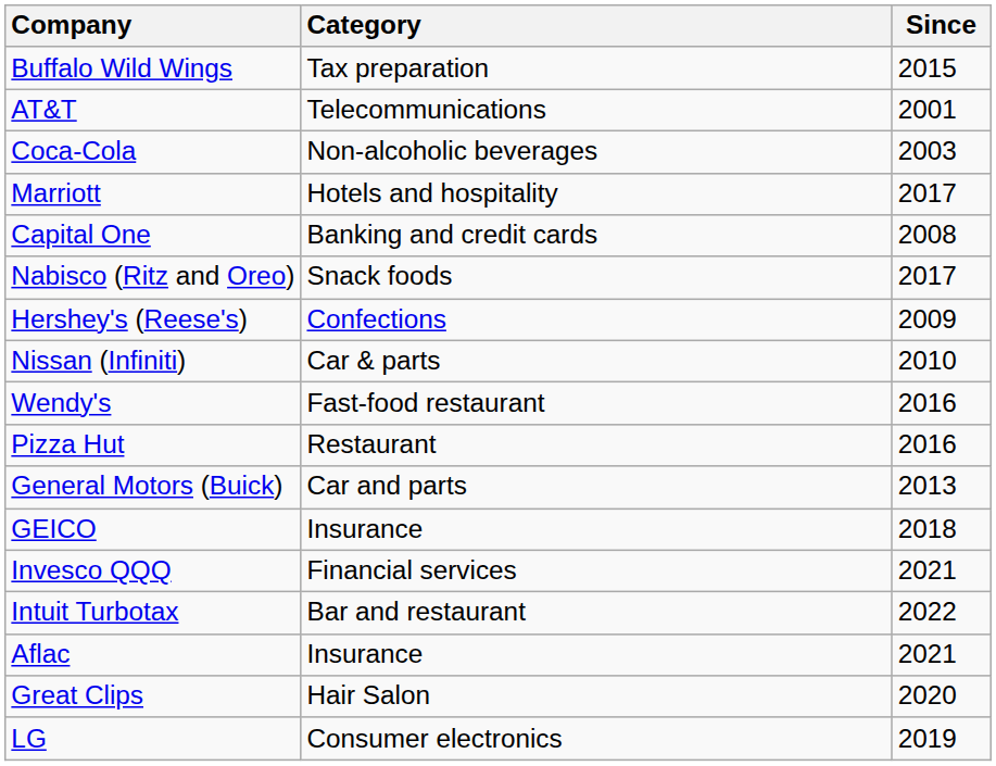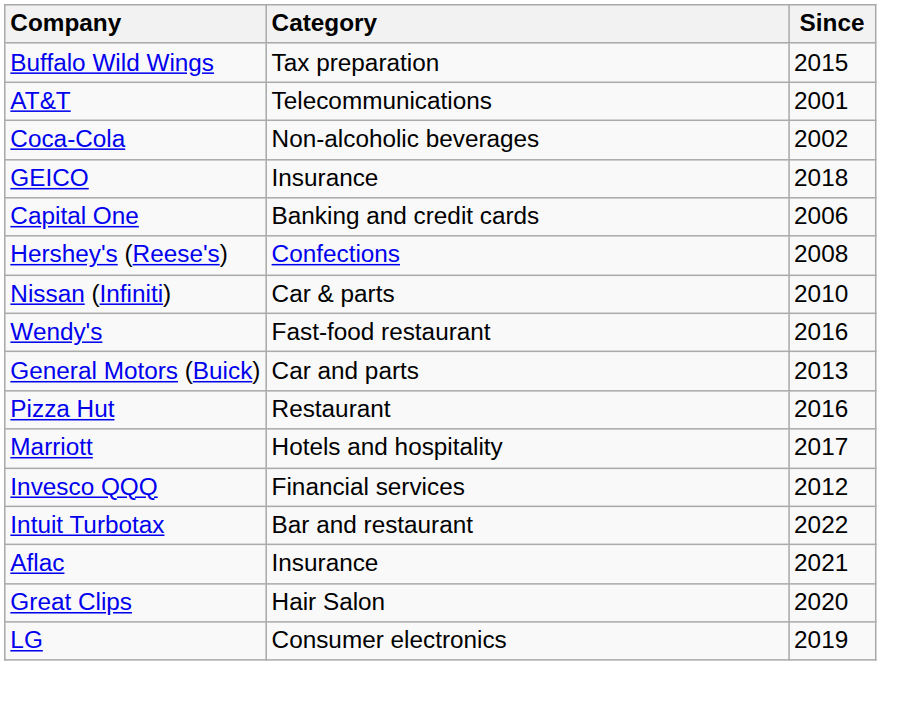Coca-Cola | Since: 2003 -> 2002
rows swapped: GEICO <-> Marriott
Capital One | Since: 2008 -> 2006
- row: Nabisco (Ritz and Oreo) | Snack foods | 2017
Hershey's (Reese's) | Since: 2009 -> 2008
rows swapped: Pizza Hut <-> General Motors (Buick)
Invesco QQQ | Since: 2021 -> 2012
